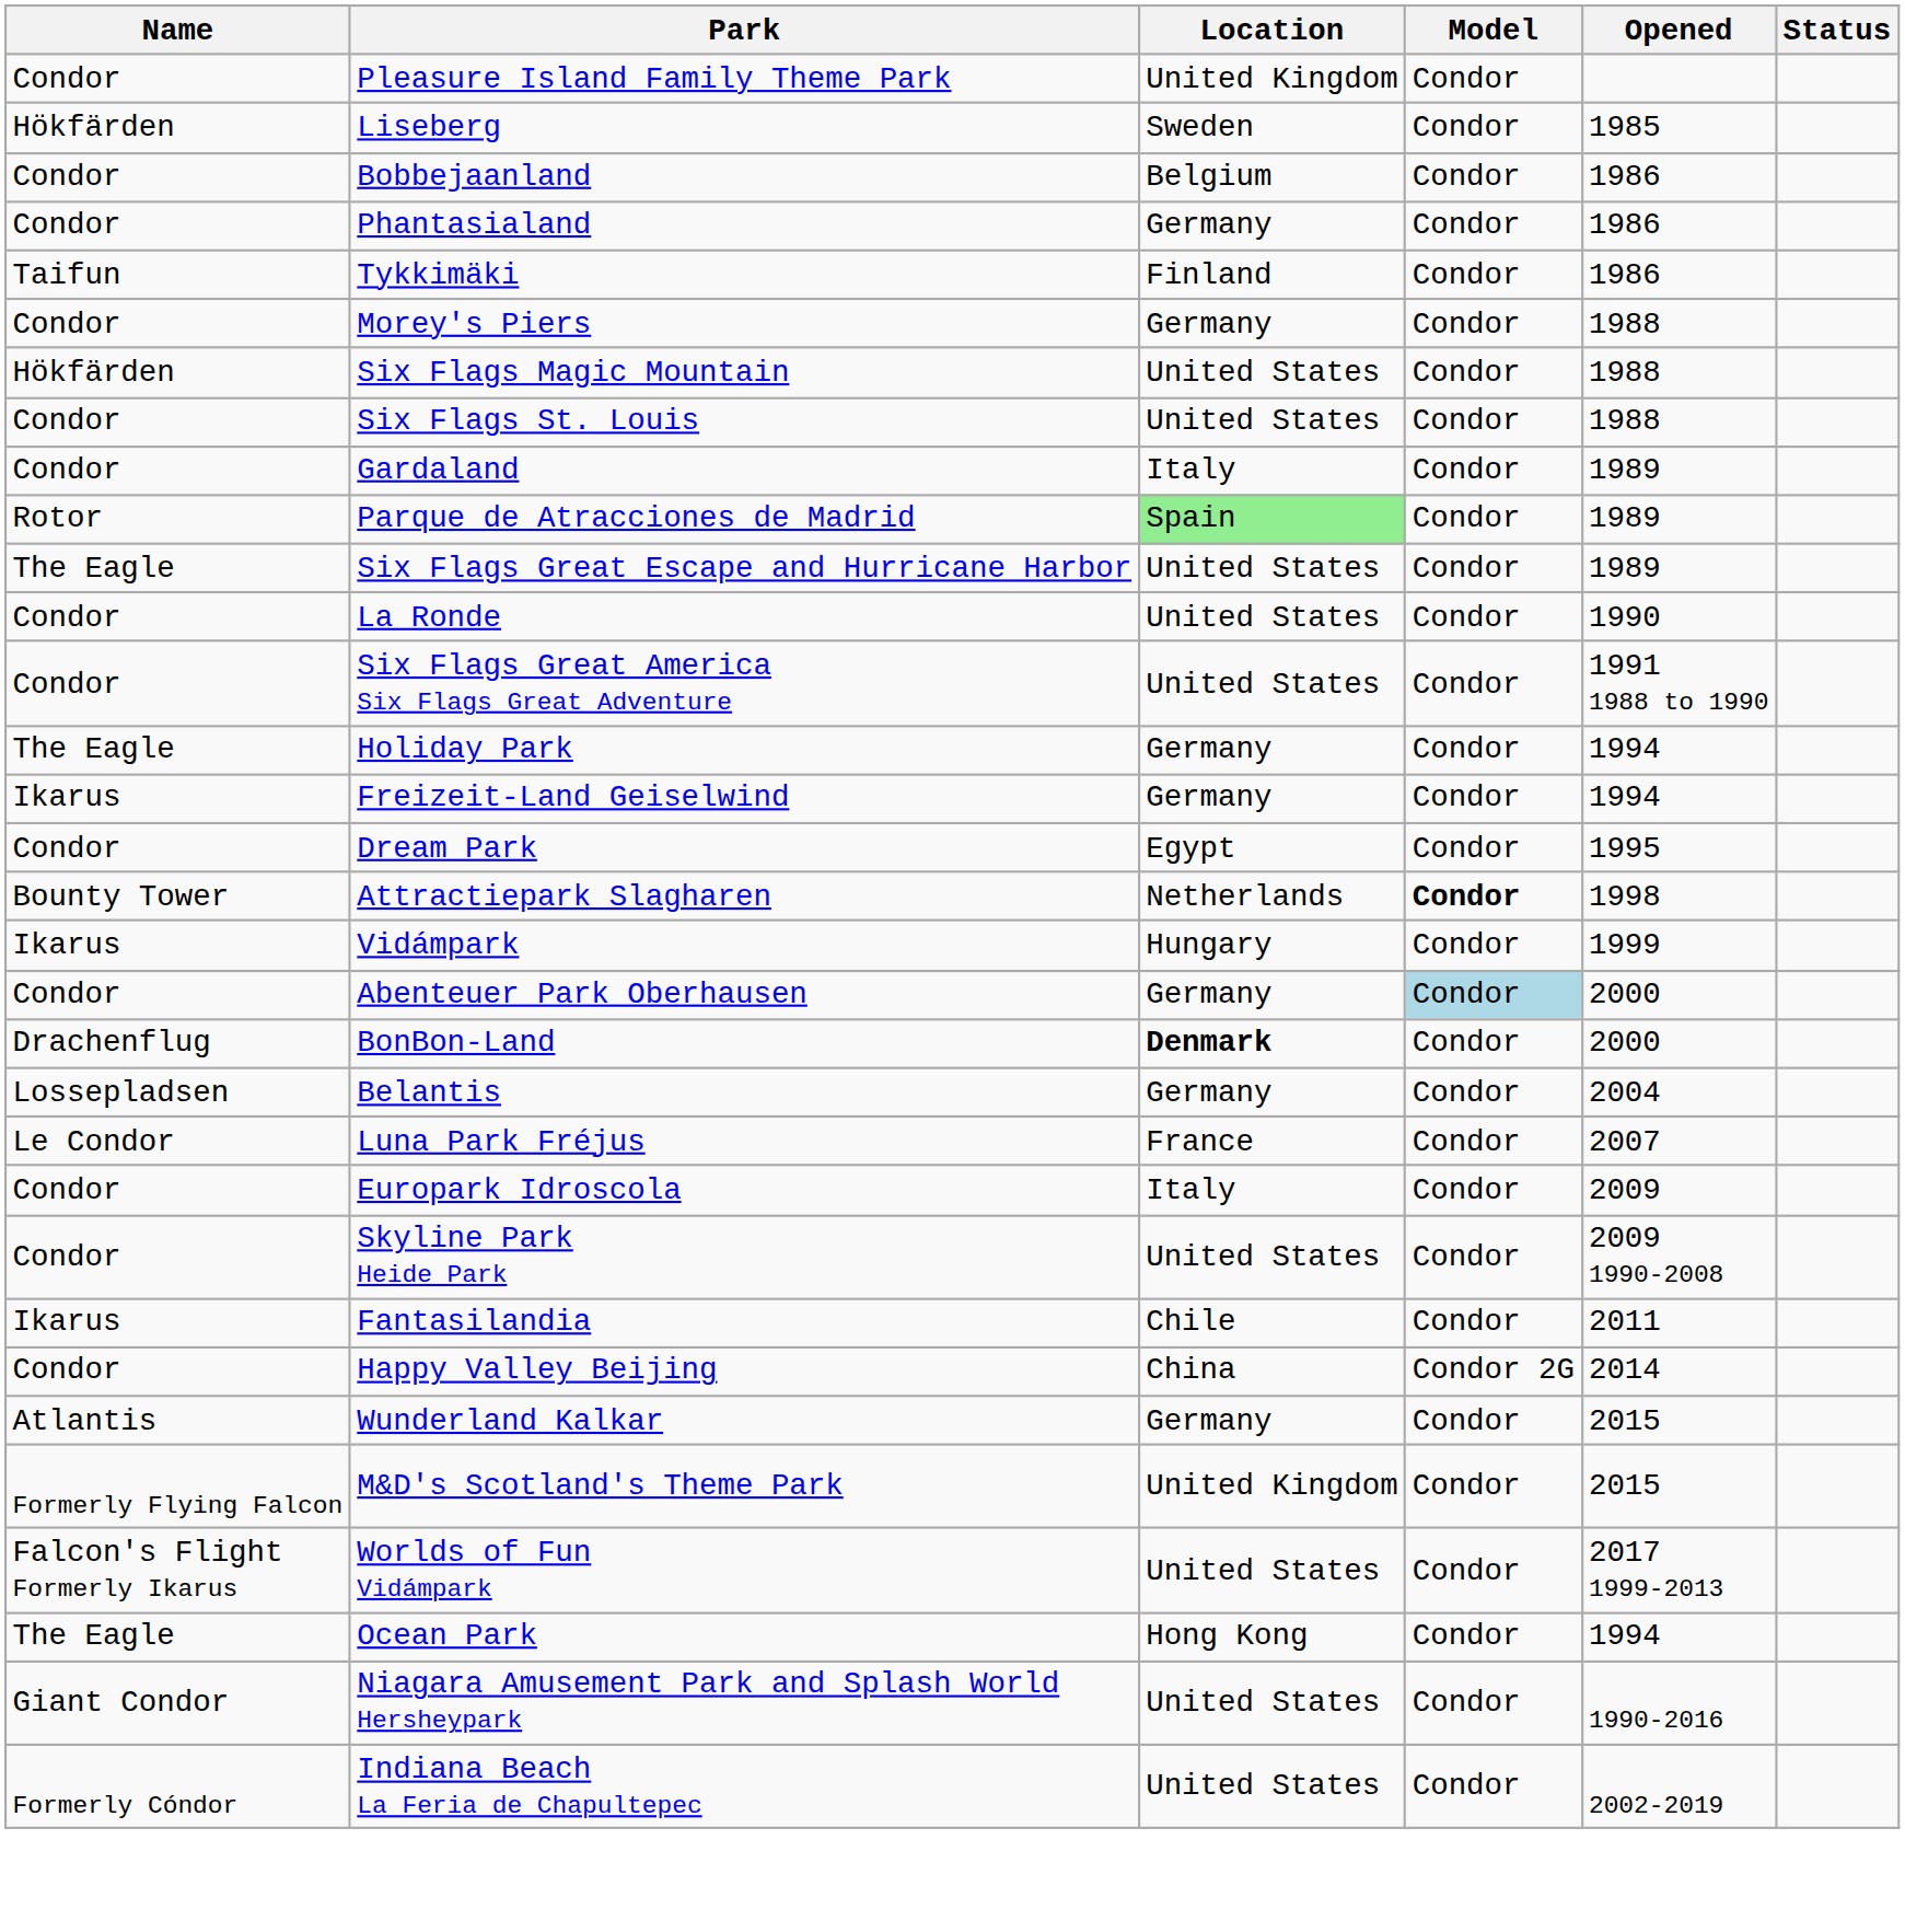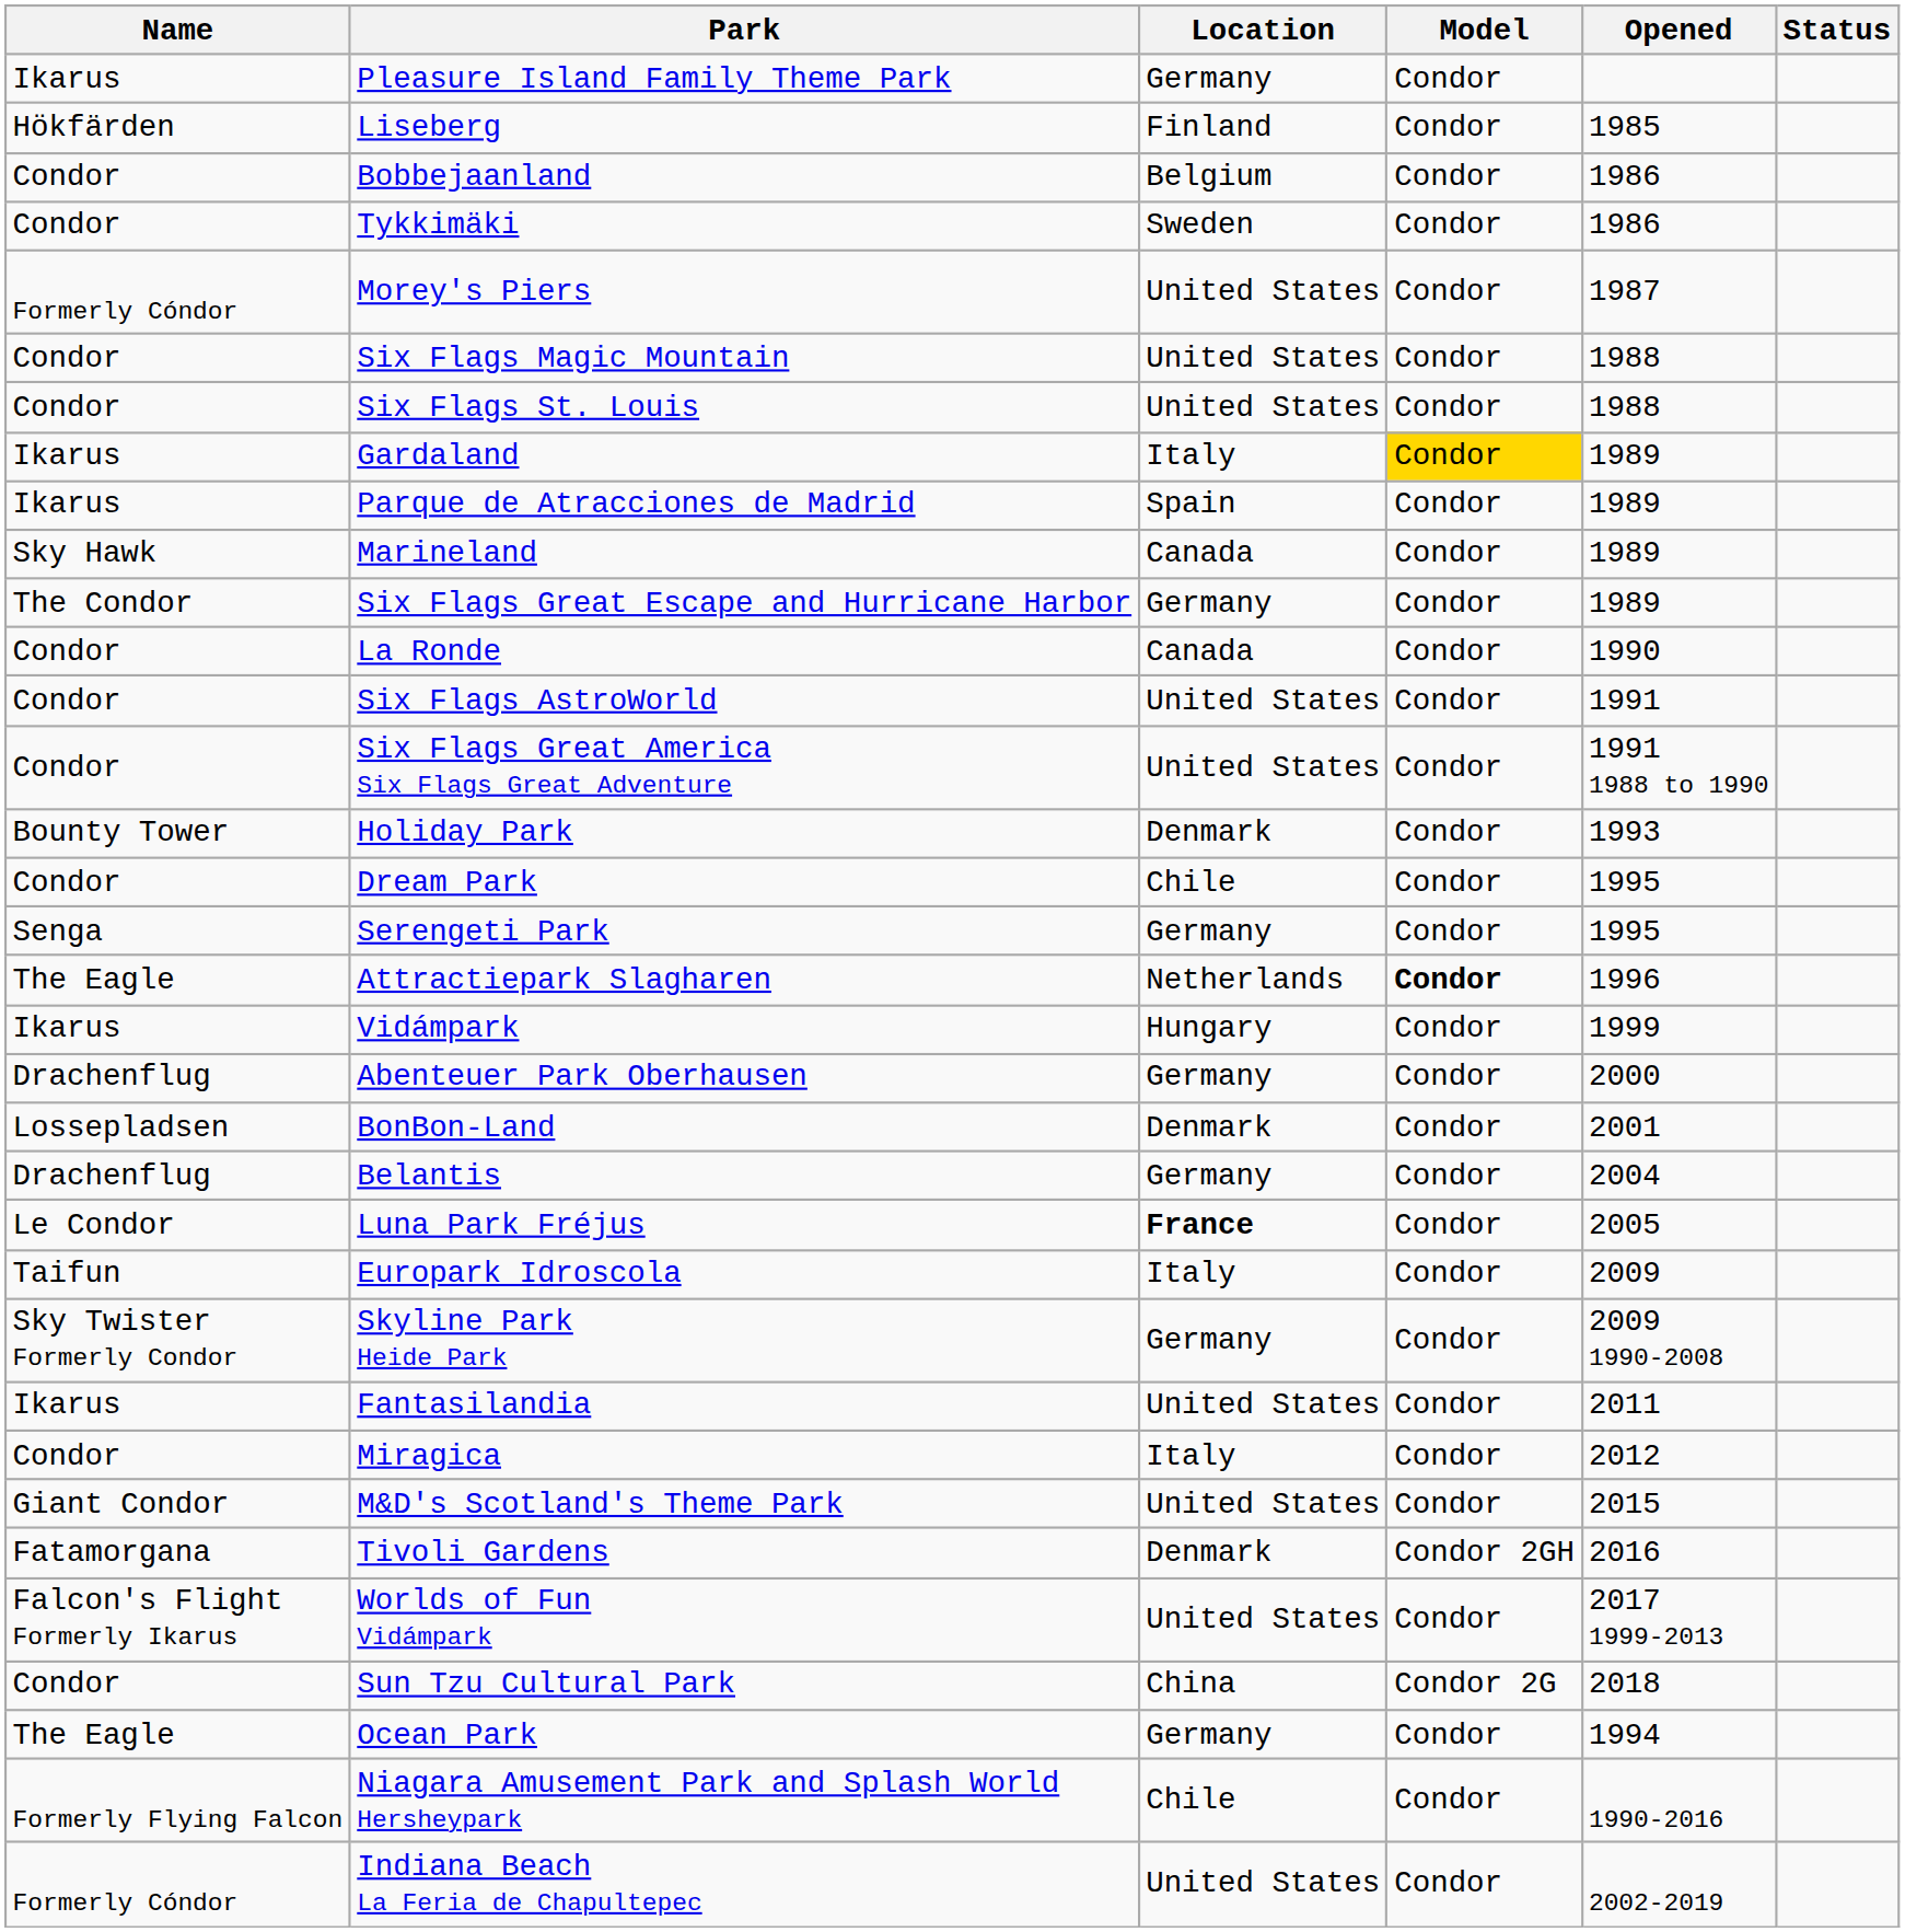Pleasure Island Family Theme Park | Name: Condor -> Ikarus
Pleasure Island Family Theme Park | Location: United Kingdom -> Germany
Liseberg | Location: Sweden -> Finland
- row: Condor | Phantasialand | Germany | Condor | 1986
Tykkimäki | Name: Taifun -> Condor
Tykkimäki | Location: Finland -> Sweden
Morey's Piers | Name: Condor -> Formerly Cóndor
Morey's Piers | Location: Germany -> United States
Morey's Piers | Opened: 1988 -> 1987
Six Flags Magic Mountain | Name: Hökfärden -> Condor
Gardaland | Name: Condor -> Ikarus
Gardaland | Model: no background -> gold background
Parque de Atracciones de Madrid | Name: Rotor -> Ikarus
Parque de Atracciones de Madrid | Location: lightgreen background -> no background
+ row: Sky Hawk | Marineland | Canada | Condor | 1989
Six Flags Great Escape and Hurricane Harbor | Name: The Eagle -> The Condor
Six Flags Great Escape and Hurricane Harbor | Location: United States -> Germany
La Ronde | Location: United States -> Canada
+ row: Condor | Six Flags AstroWorld | United States | Condor | 1991
Holiday Park | Name: The Eagle -> Bounty Tower
Holiday Park | Location: Germany -> Denmark
Holiday Park | Opened: 1994 -> 1993
- row: Ikarus | Freizeit-Land Geiselwind | Germany | Condor | 1994
Dream Park | Location: Egypt -> Chile
+ row: Senga | Serengeti Park | Germany | Condor | 1995
Attractiepark Slagharen | Name: Bounty Tower -> The Eagle
Attractiepark Slagharen | Opened: 1998 -> 1996
Abenteuer Park Oberhausen | Name: Condor -> Drachenflug
Abenteuer Park Oberhausen | Model: lightblue background -> no background
BonBon-Land | Name: Drachenflug -> Lossepladsen
BonBon-Land | Location: bold -> normal
BonBon-Land | Opened: 2000 -> 2001
Belantis | Name: Lossepladsen -> Drachenflug
Luna Park Fréjus | Location: normal -> bold
Luna Park Fréjus | Opened: 2007 -> 2005
Europark Idroscola | Name: Condor -> Taifun
Skyline Park Heide Park | Name: Condor -> Sky Twister Formerly Condor
Skyline Park Heide Park | Location: United States -> Germany
Fantasilandia | Location: Chile -> United States
+ row: Condor | Miragica | Italy | Condor | 2012
- row: Condor | Happy Valley Beijing | China | Condor 2G | 2014
- row: Atlantis | Wunderland Kalkar | Germany | Condor | 2015
M&D's Scotland's Theme Park | Name: Formerly Flying Falcon -> Giant Condor
M&D's Scotland's Theme Park | Location: United Kingdom -> United States
+ row: Fatamorgana | Tivoli Gardens | Denmark | Condor 2GH | 2016
+ row: Condor | Sun Tzu Cultural Park | China | Condor 2G | 2018
Ocean Park | Location: Hong Kong -> Germany
Niagara Amusement Park and Splash World Hersheypark | Name: Giant Condor -> Formerly Flying Falcon
Niagara Amusement Park and Splash World Hersheypark | Location: United States -> Chile
